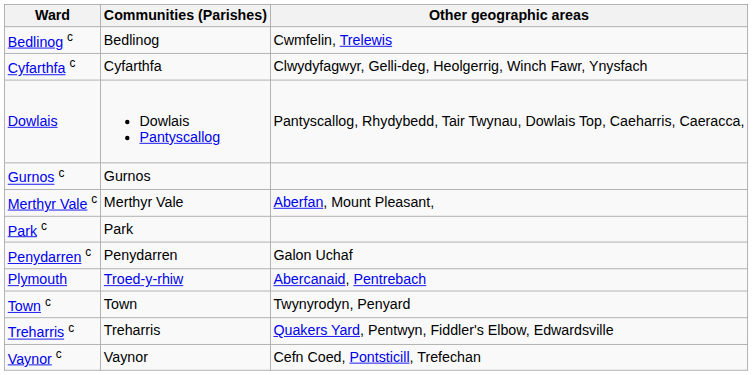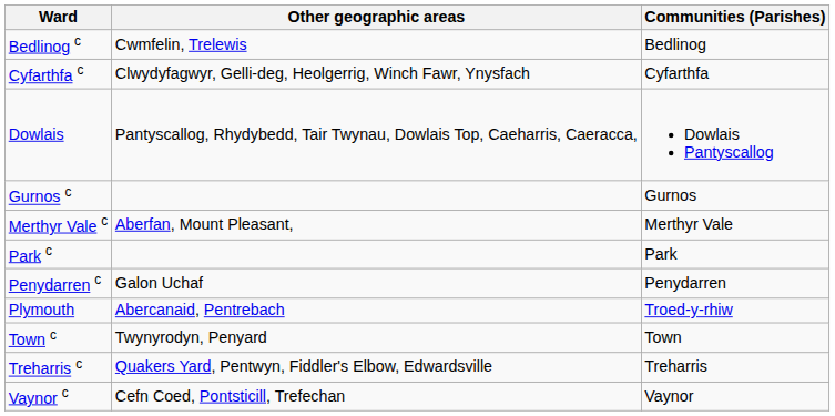columns swapped: Communities (Parishes) <-> Other geographic areas
